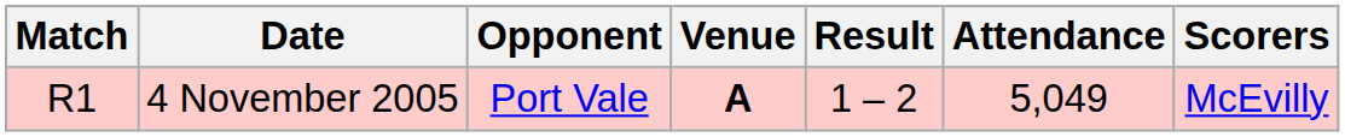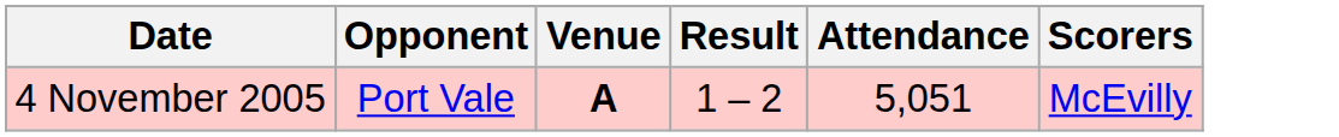- column: Match | R1
4 November 2005 | Attendance: 5,049 -> 5,051
